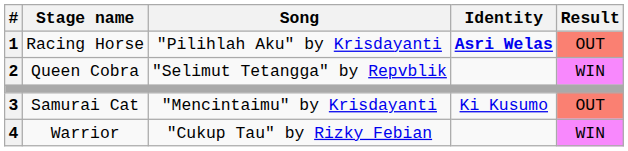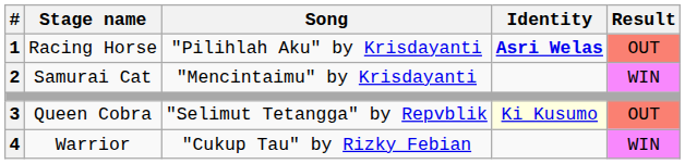2 | Stage name: Queen Cobra -> Samurai Cat
2 | Song: "Selimut Tetangga" by Repvblik -> "Mencintaimu" by Krisdayanti
3 | Stage name: Samurai Cat -> Queen Cobra
3 | Song: "Mencintaimu" by Krisdayanti -> "Selimut Tetangga" by Repvblik
3 | Identity: no background -> lightyellow background
